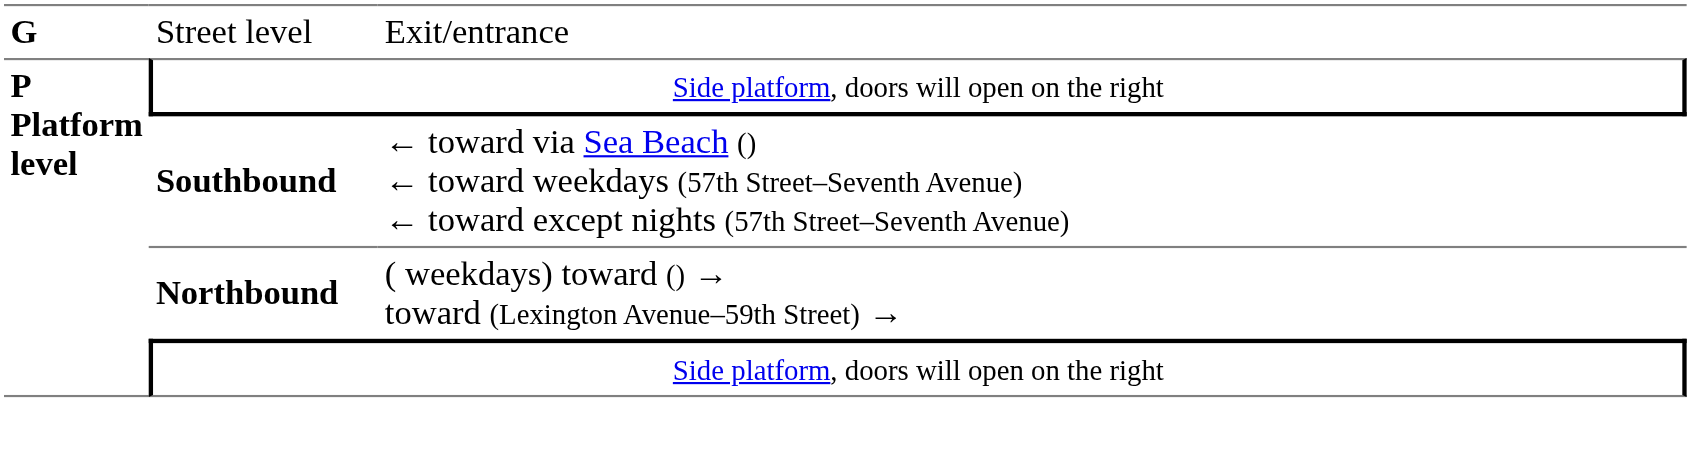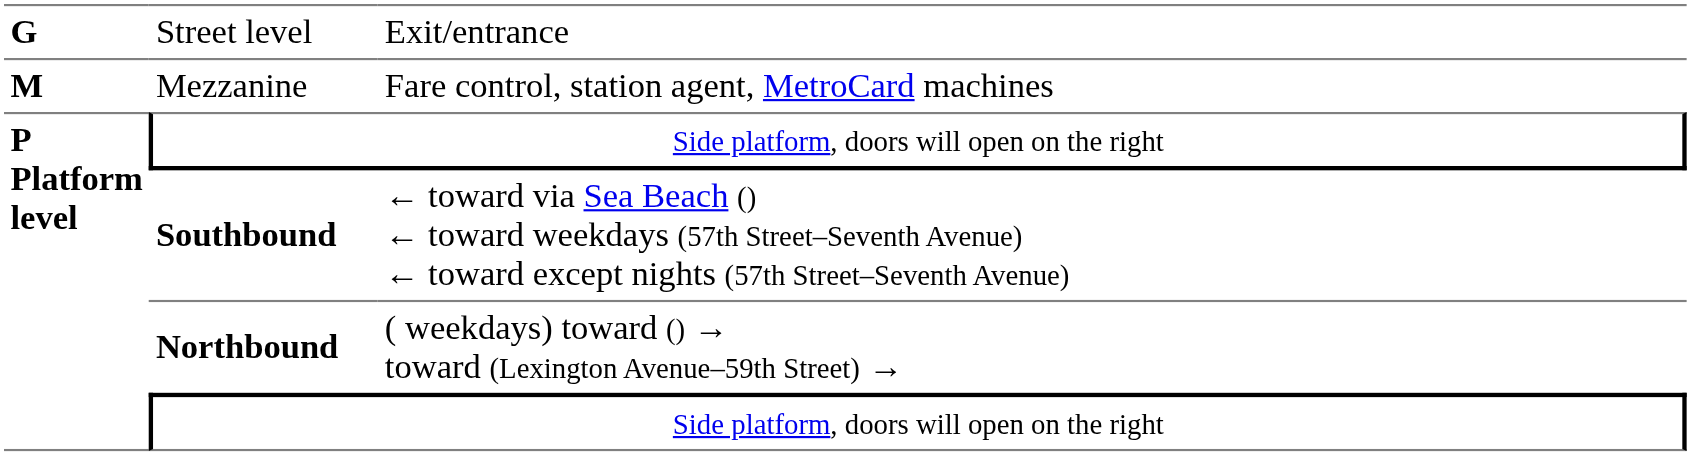+ row: M | Mezzanine | Fare control, station agent, MetroCard machines
